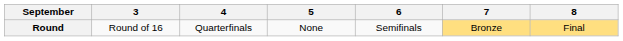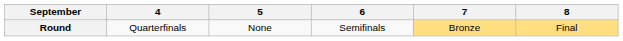- column: 3 | Round of 16
